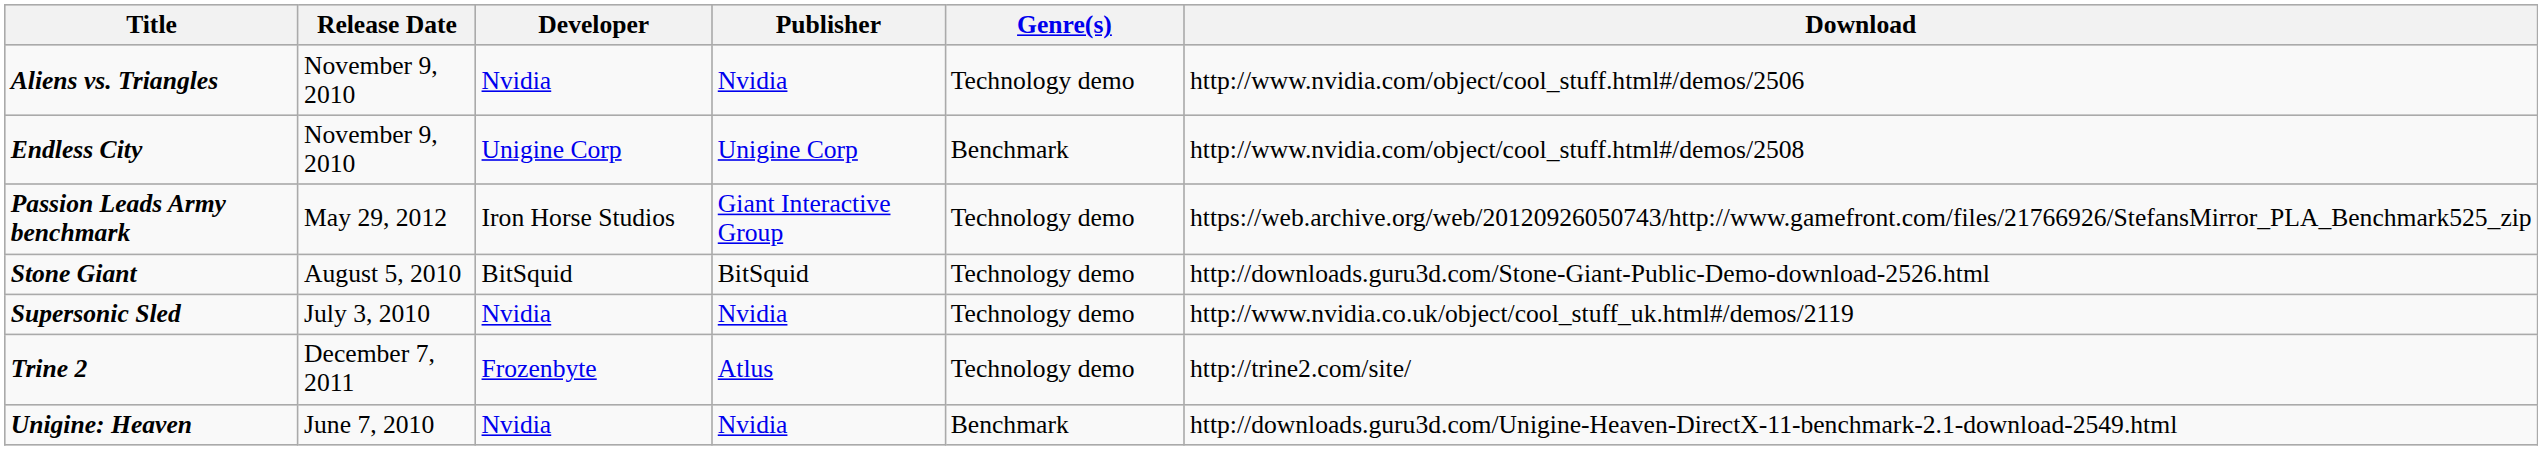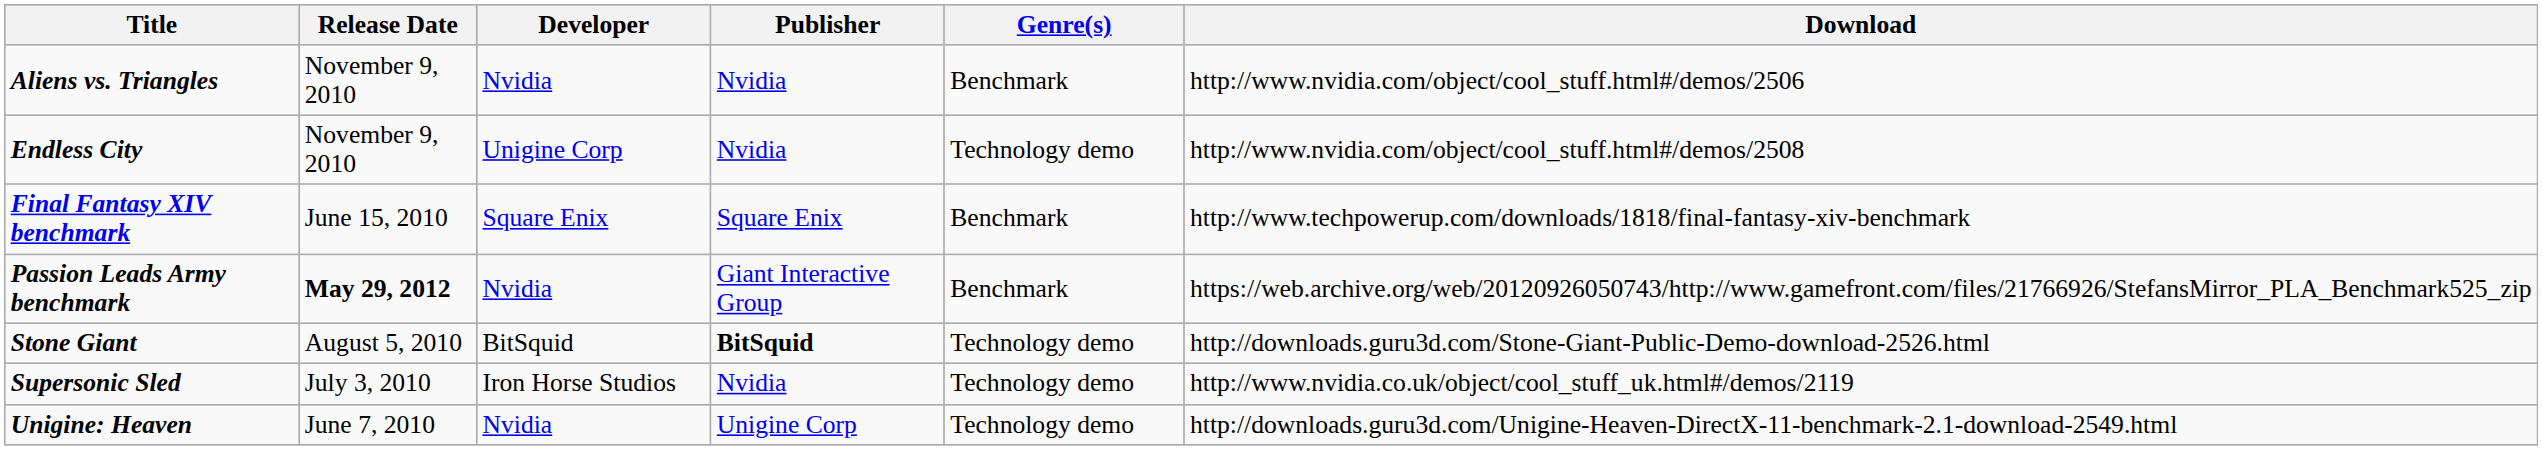Aliens vs. Triangles | Genre(s): Technology demo -> Benchmark
Endless City | Publisher: Unigine Corp -> Nvidia
Endless City | Genre(s): Benchmark -> Technology demo
+ row: Final Fantasy XIV benchmark | June 15, 2010 | Square Enix | Square Enix | Benchmark | http://www.techpowerup.com/downloads/1818/final-fantasy-xiv-benchmark
Passion Leads Army benchmark | Release Date: normal -> bold
Passion Leads Army benchmark | Developer: Iron Horse Studios -> Nvidia
Passion Leads Army benchmark | Genre(s): Technology demo -> Benchmark
Stone Giant | Publisher: normal -> bold
Supersonic Sled | Developer: Nvidia -> Iron Horse Studios
- row: Trine 2 | December 7, 2011 | Frozenbyte | Atlus | Technology demo | http://trine2.com/site/
Unigine: Heaven | Publisher: Nvidia -> Unigine Corp
Unigine: Heaven | Genre(s): Benchmark -> Technology demo
